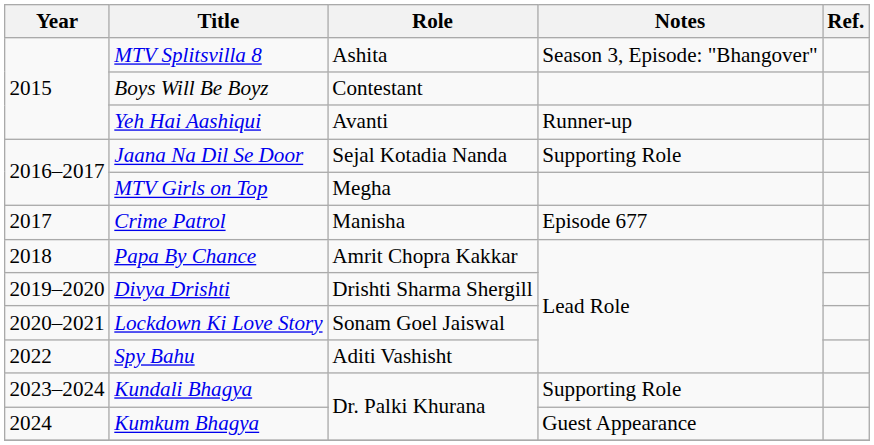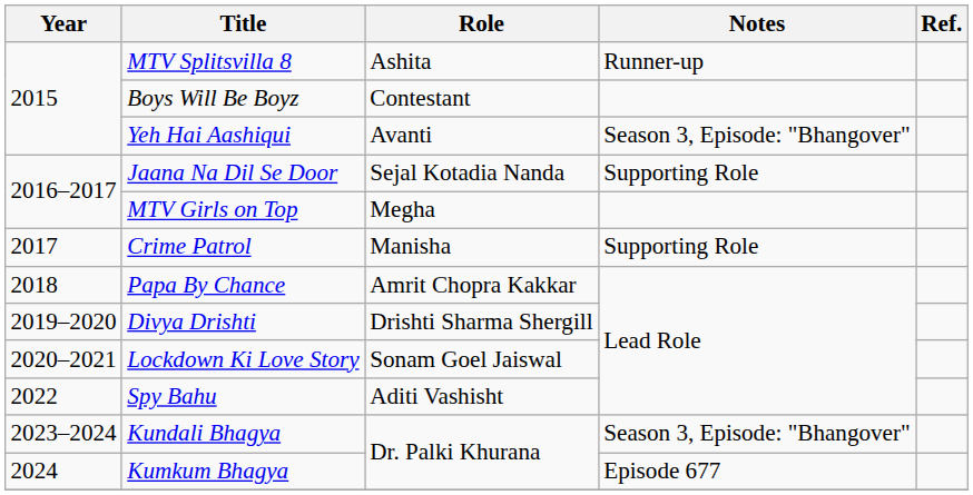MTV Splitsvilla 8 | Notes: Season 3, Episode: "Bhangover" -> Runner-up
Yeh Hai Aashiqui | Notes: Runner-up -> Season 3, Episode: "Bhangover"
Crime Patrol | Notes: Episode 677 -> Supporting Role
Kundali Bhagya | Notes: Supporting Role -> Season 3, Episode: "Bhangover"
Kumkum Bhagya | Notes: Guest Appearance -> Episode 677
